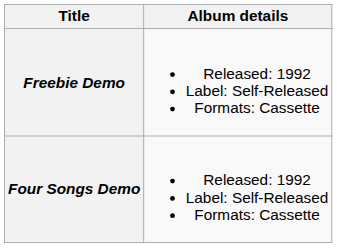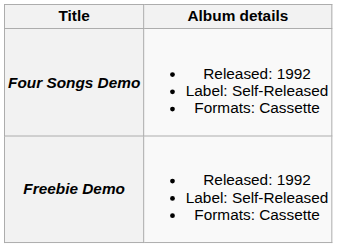rows swapped: Four Songs Demo <-> Freebie Demo
